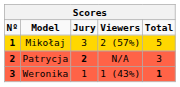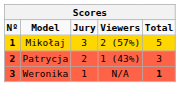Patrycja | Jury: bold -> normal
Patrycja | Viewers: N/A -> 1 (43%)
Weronika | Viewers: 1 (43%) -> N/A
